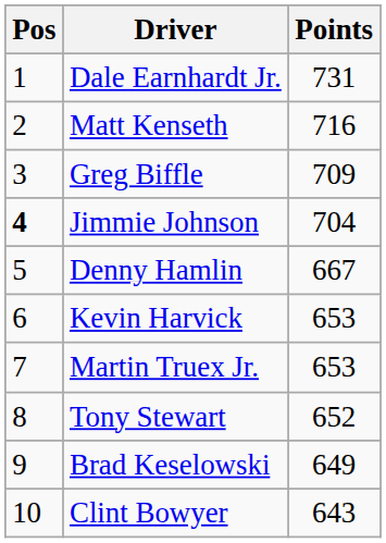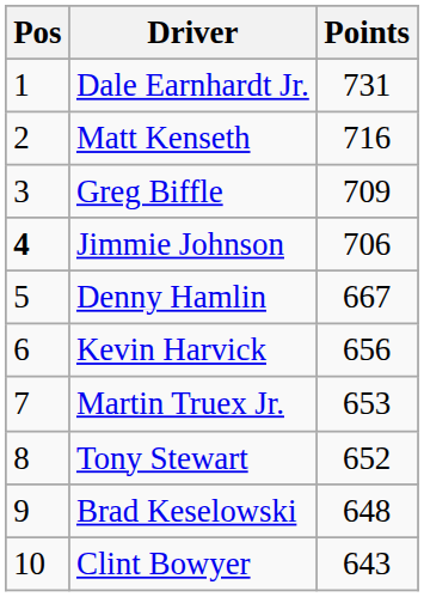Jimmie Johnson | Points: 704 -> 706
Kevin Harvick | Points: 653 -> 656
Brad Keselowski | Points: 649 -> 648
